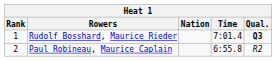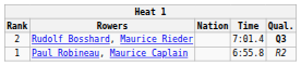Rudolf Bosshard, Maurice Rieder | Rank: 1 -> 2
Paul Robineau, Maurice Caplain | Rank: 2 -> 1
